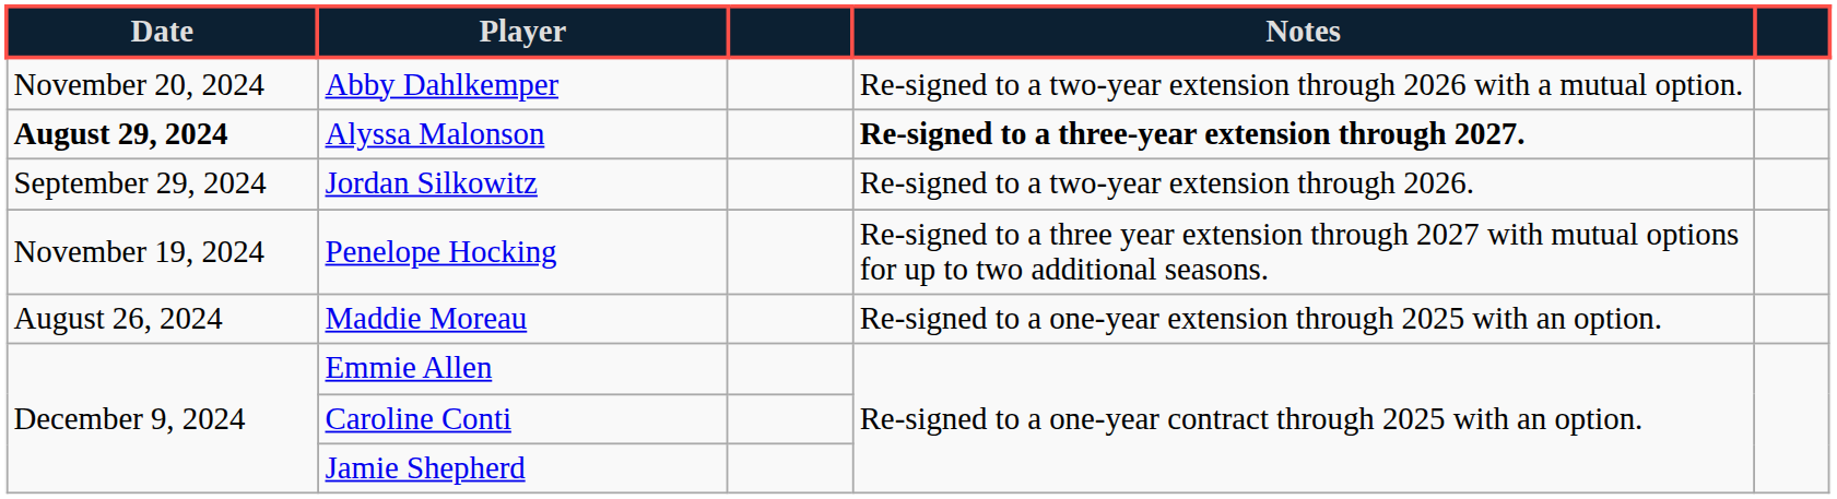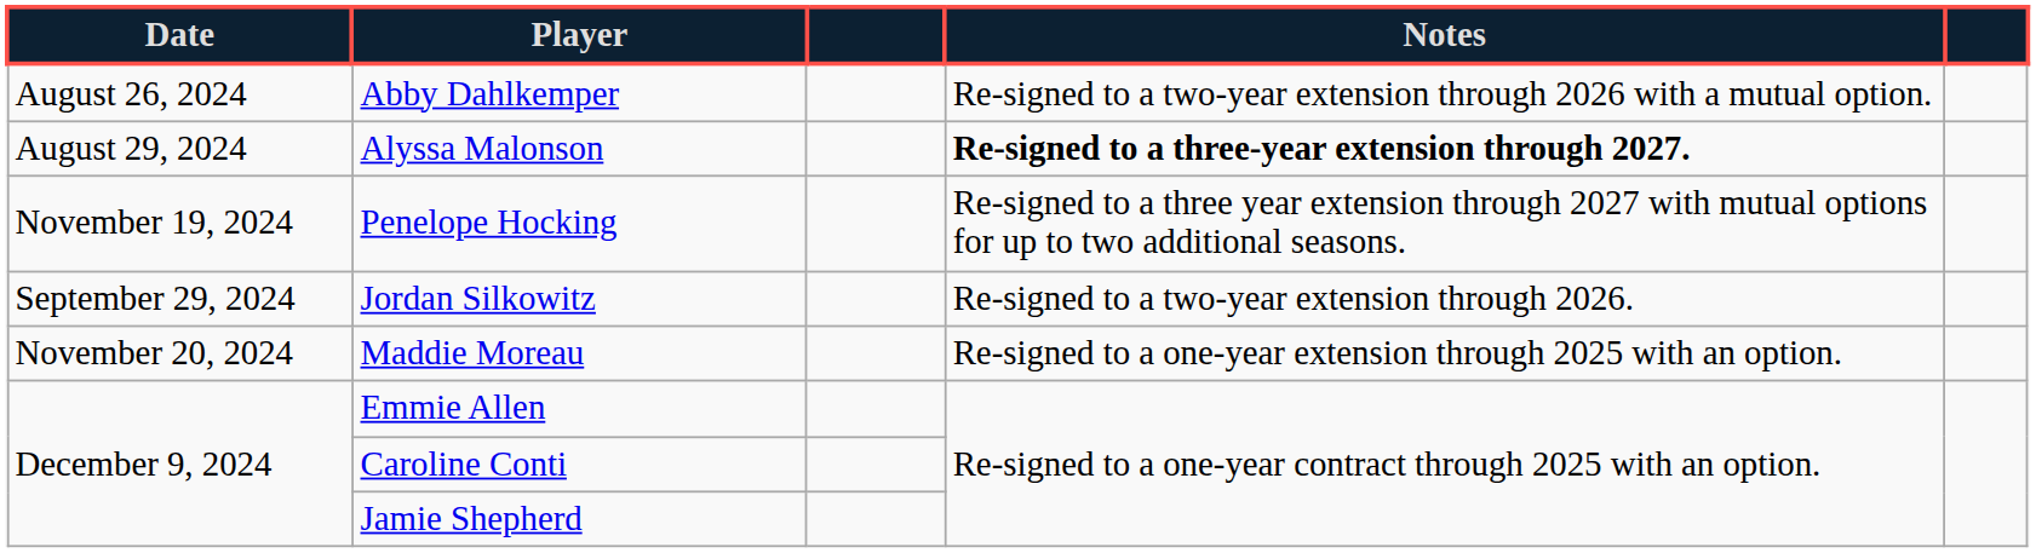Abby Dahlkemper | Date: November 20, 2024 -> August 26, 2024
Alyssa Malonson | Date: bold -> normal
rows swapped: Jordan Silkowitz <-> Penelope Hocking
Maddie Moreau | Date: August 26, 2024 -> November 20, 2024
